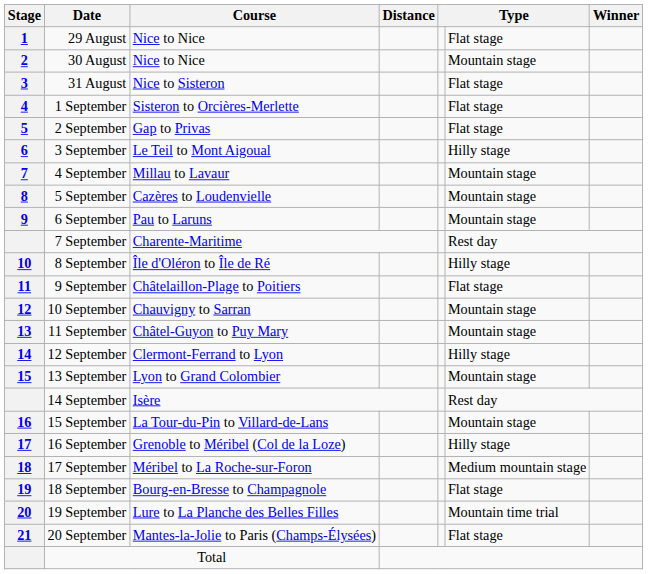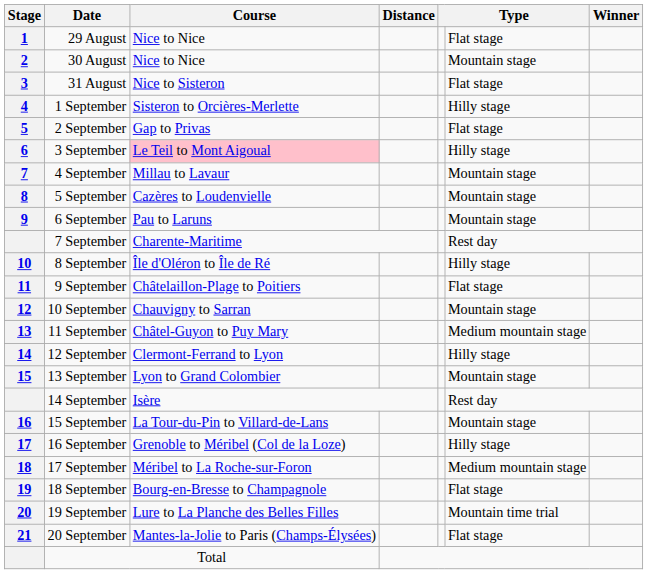1 September | column 6: Flat stage -> Hilly stage
3 September | Course: no background -> pink background
11 September | column 6: Mountain stage -> Medium mountain stage
